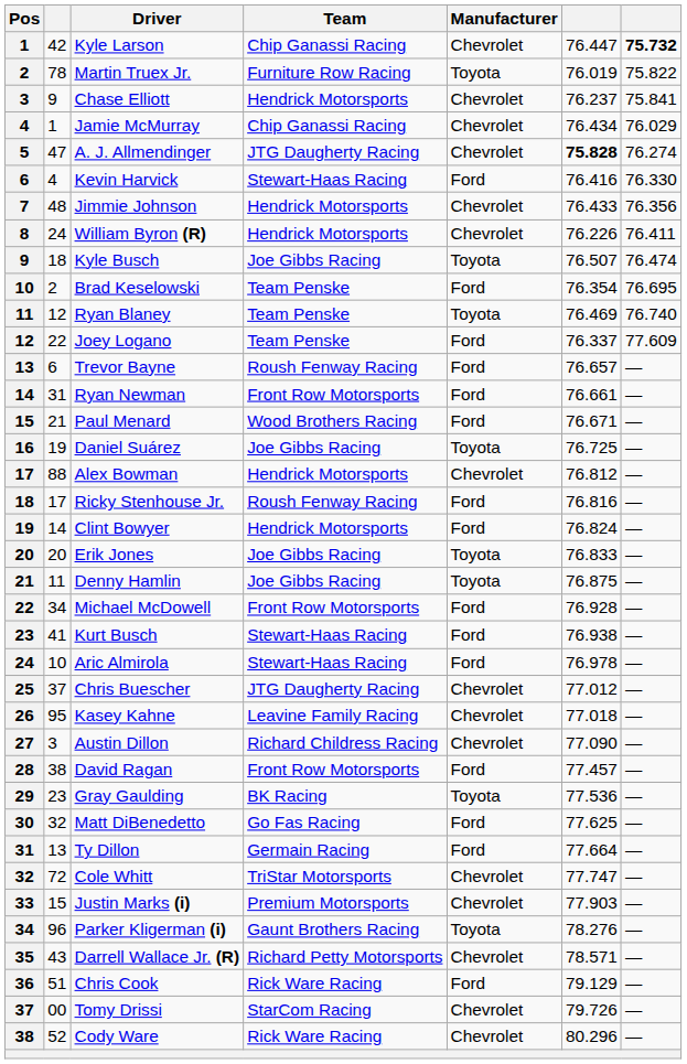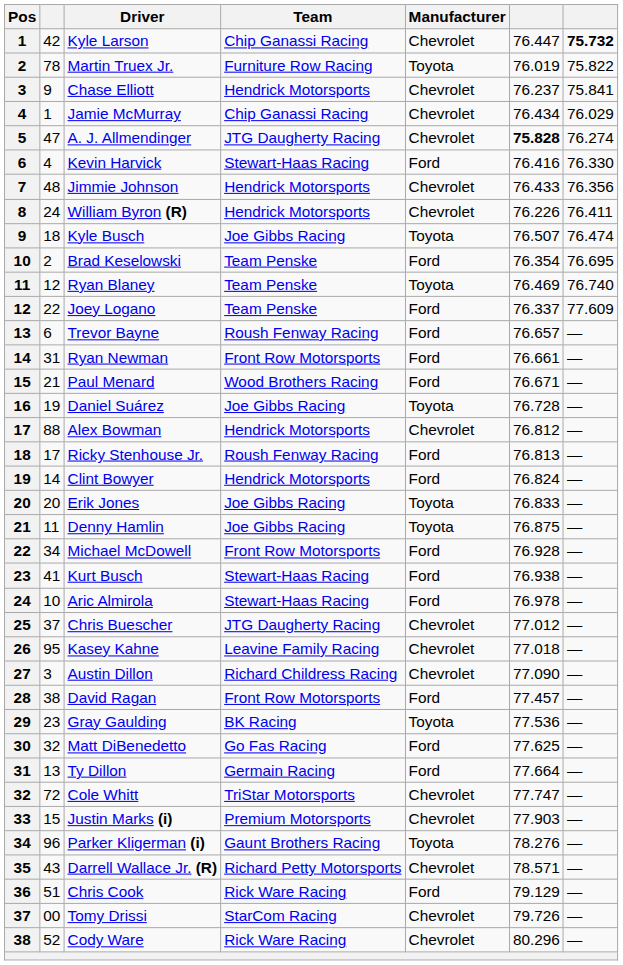Daniel Suárez | column 6: 76.725 -> 76.728
Ricky Stenhouse Jr. | column 6: 76.816 -> 76.813
